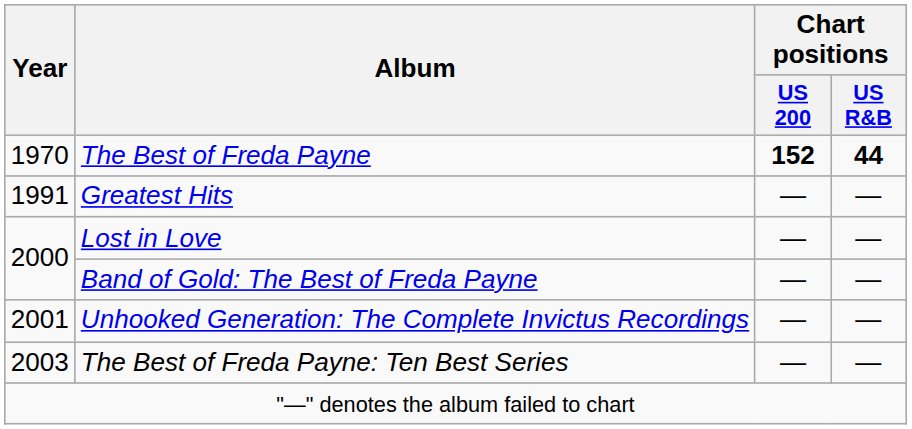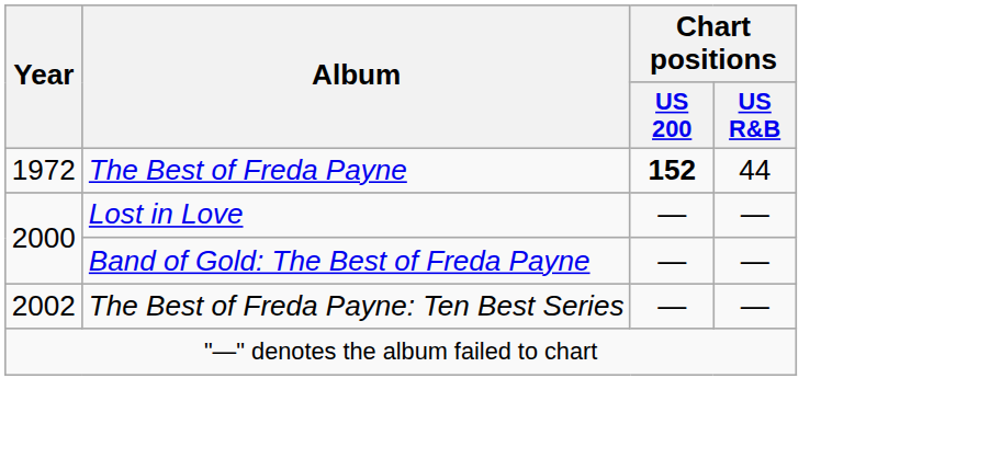The Best of Freda Payne | Year: 1970 -> 1972
The Best of Freda Payne | Chart positions / US R&B: bold -> normal
- row: 1991 | Greatest Hits | — | —
- row: 2001 | Unhooked Generation: The Complete Invictus Recordings | — | —
The Best of Freda Payne: Ten Best Series | Year: 2003 -> 2002
